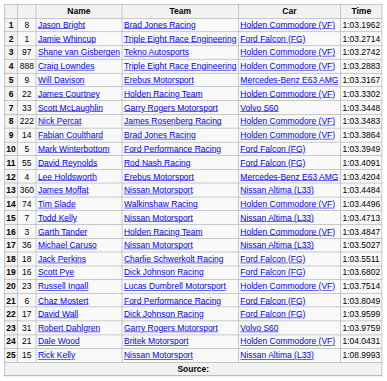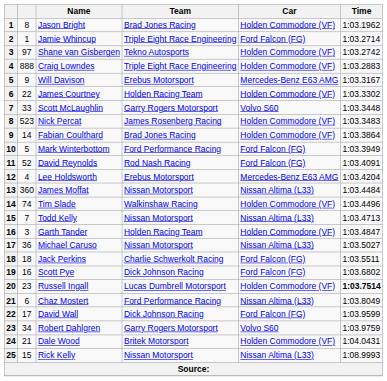Nick Percat | column 2: 222 -> 523
David Reynolds | column 2: 55 -> 52
Russell Ingall | Time: normal -> bold
Chaz Mostert | Car: Ford Falcon (FG) -> Nissan Altima (L33)
Robert Dahlgren | column 2: 31 -> 34
